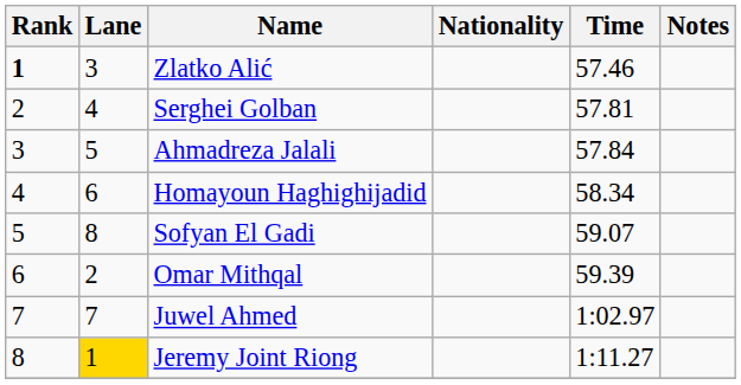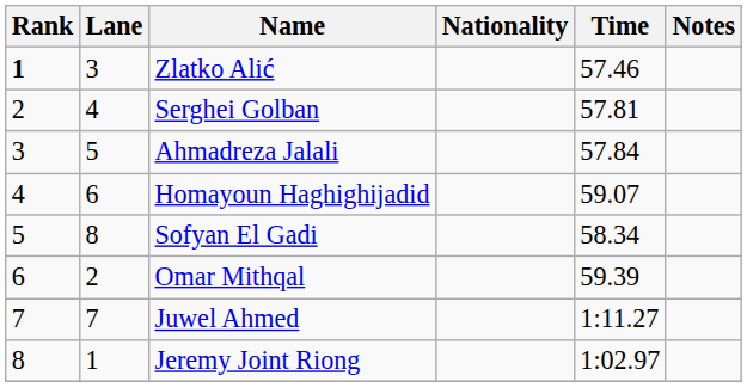Homayoun Haghighijadid | Time: 58.34 -> 59.07
Sofyan El Gadi | Time: 59.07 -> 58.34
Juwel Ahmed | Time: 1:02.97 -> 1:11.27
Jeremy Joint Riong | Lane: gold background -> no background
Jeremy Joint Riong | Time: 1:11.27 -> 1:02.97
